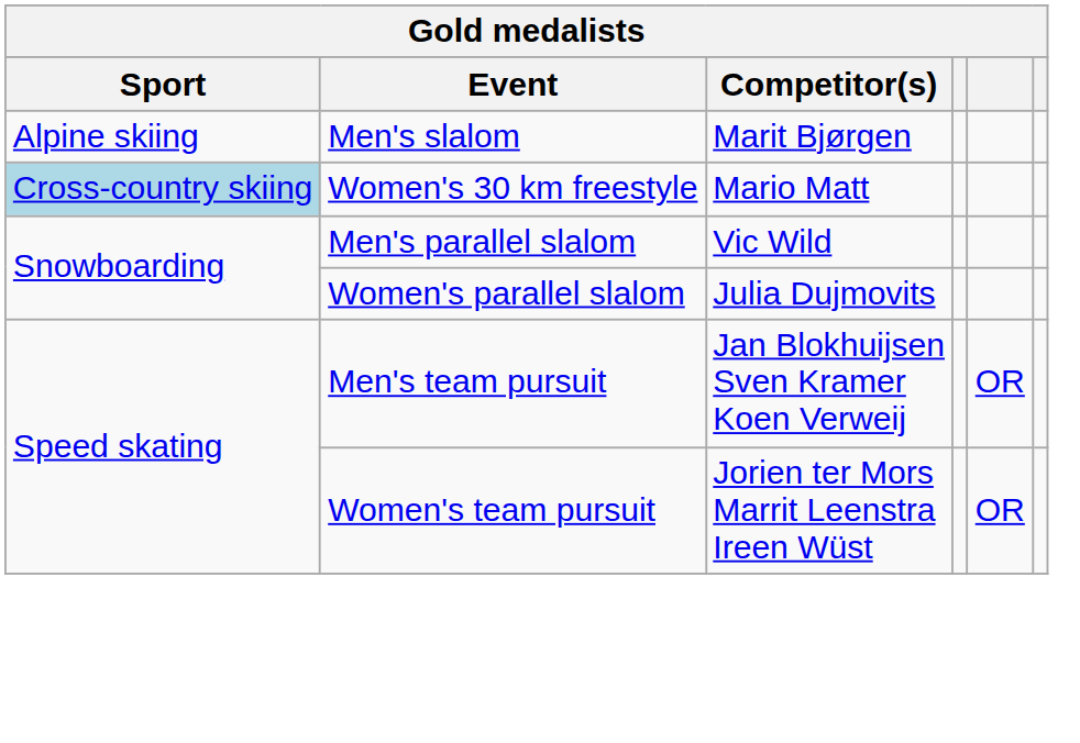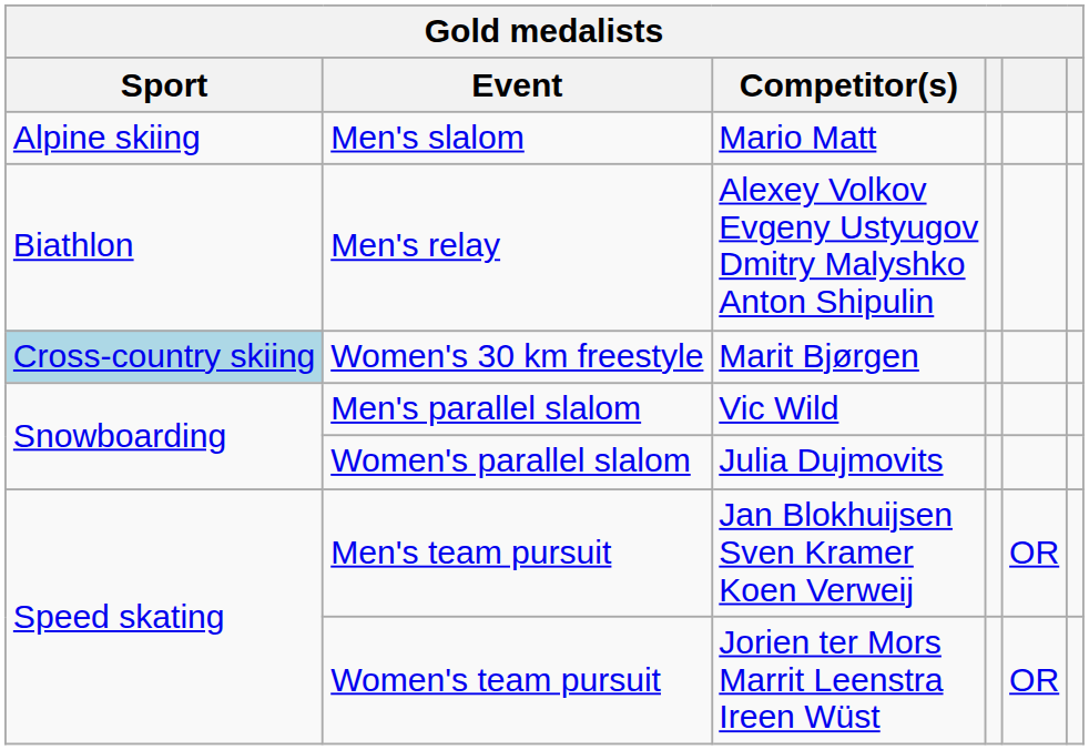Men's slalom | Competitor(s): Marit Bjørgen -> Mario Matt
+ row: Biathlon | Men's relay | Alexey Volkov Evgeny Ustyugov Dmitry Malyshko Anton Shipulin
Women's 30 km freestyle | Competitor(s): Mario Matt -> Marit Bjørgen
